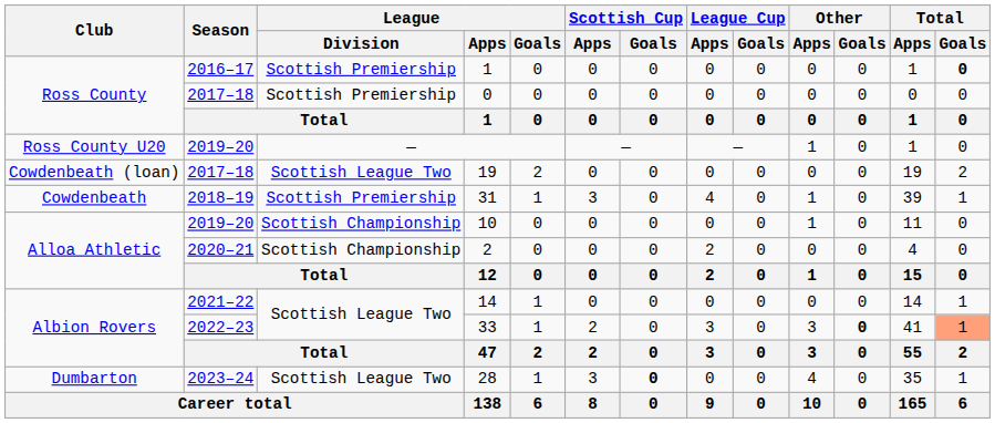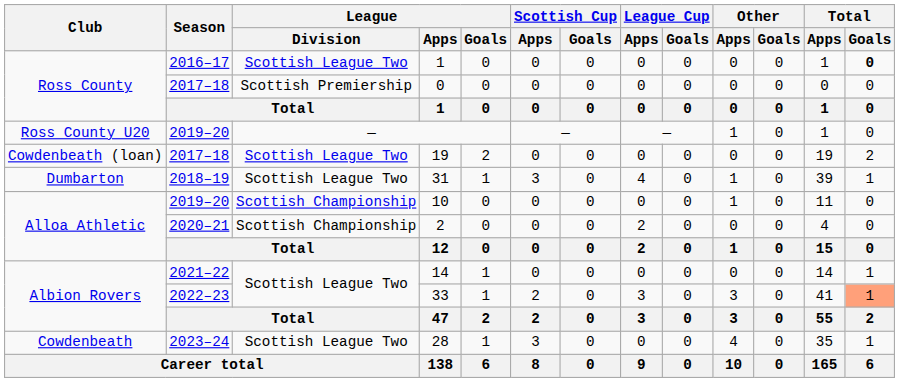2016–17 / 1 | League / Division: Scottish Premiership -> Scottish League Two
31 | Club: Cowdenbeath -> Dumbarton
31 | League / Division: Scottish Premiership -> Scottish League Two
33 | Other / Goals: bold -> normal
28 | Club: Dumbarton -> Cowdenbeath
28 | Scottish Cup / Goals: bold -> normal
